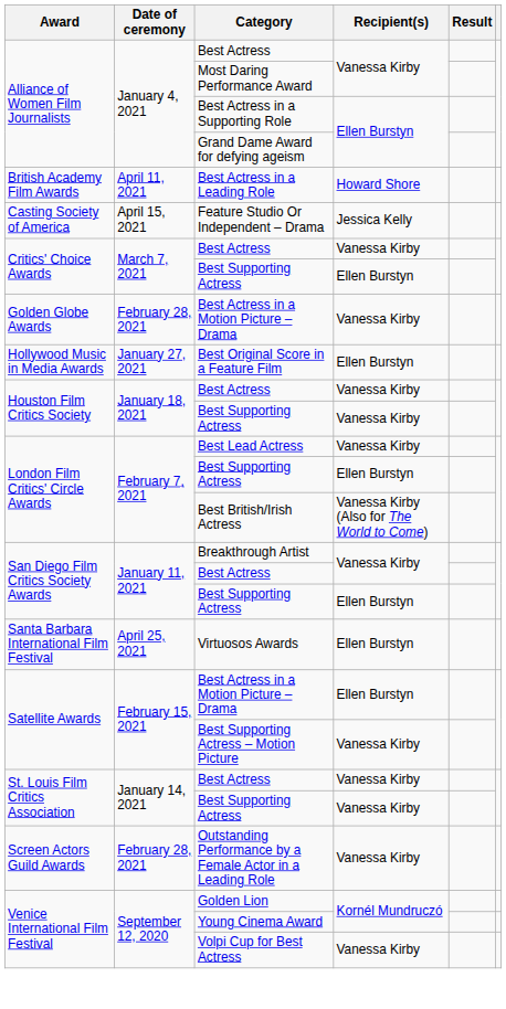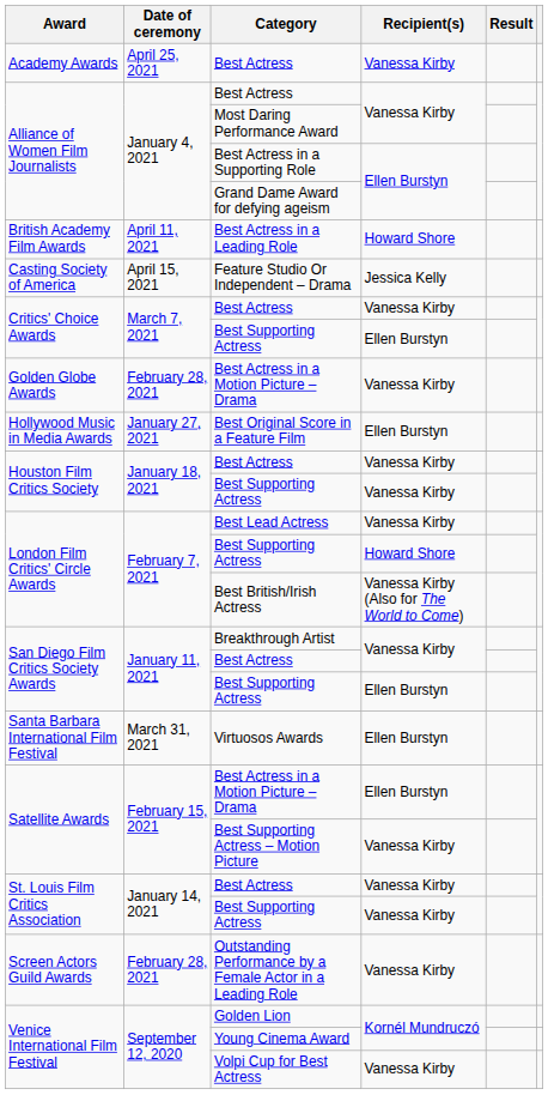+ row: Academy Awards | April 25, 2021 | Best Actress | Vanessa Kirby
London Film Critics' Circle Awards / Best Supporting Actress | Recipient(s): Ellen Burstyn -> Howard Shore
Virtuosos Awards | Date of ceremony: April 25, 2021 -> March 31, 2021
